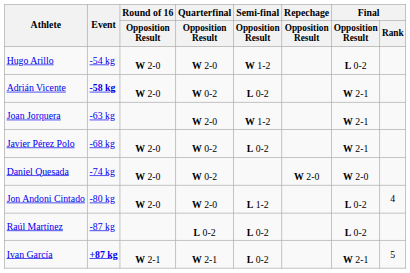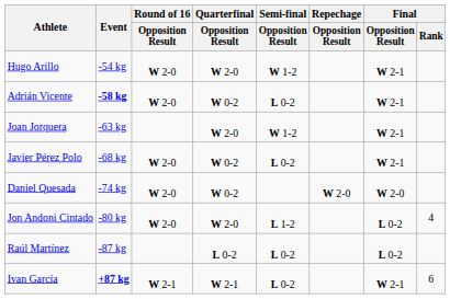Hugo Arillo | Final / Opposition Result: L 0-2 -> W 2-1
Ivan García | Final / Rank: 5 -> 6
